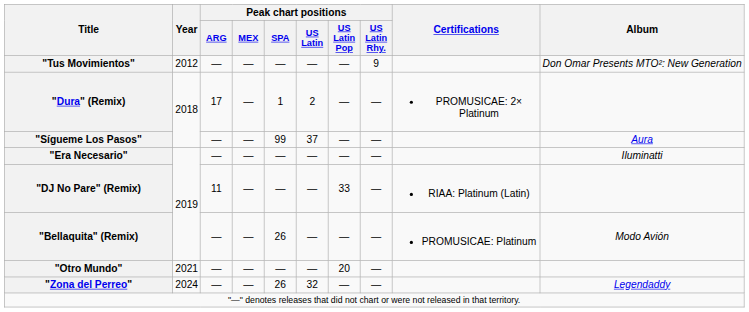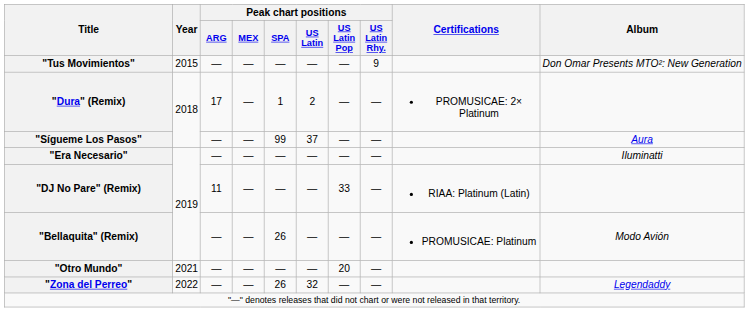"Tus Movimientos" | Year: 2012 -> 2015
"Zona del Perreo" | Year: 2024 -> 2022
